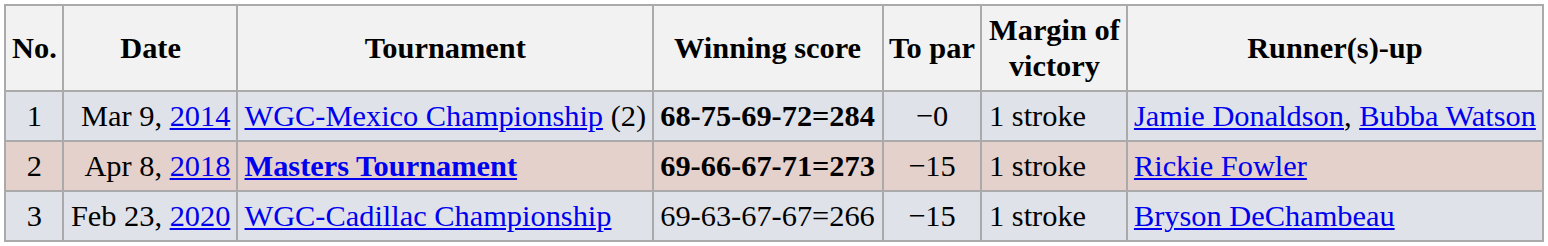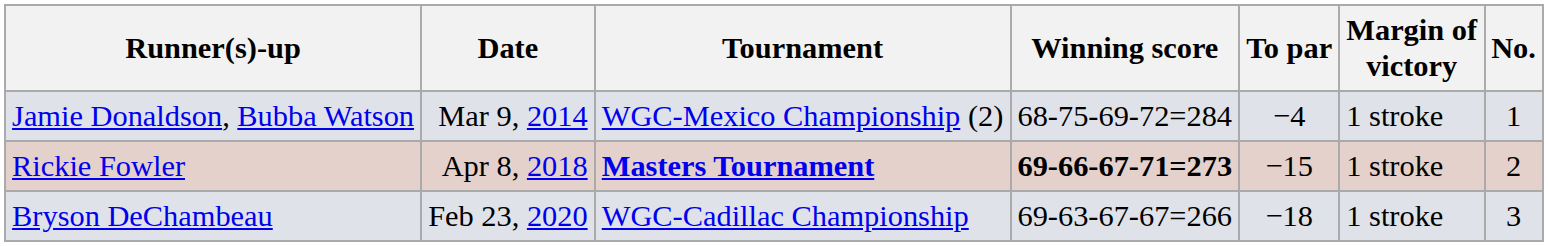columns swapped: No. <-> Runner(s)-up
Mar 9, 2014 | Winning score: bold -> normal
Mar 9, 2014 | To par: −0 -> −4
Feb 23, 2020 | To par: −15 -> −18
